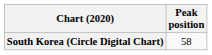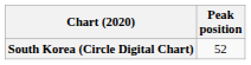South Korea (Circle Digital Chart) | Peak position: 58 -> 52
